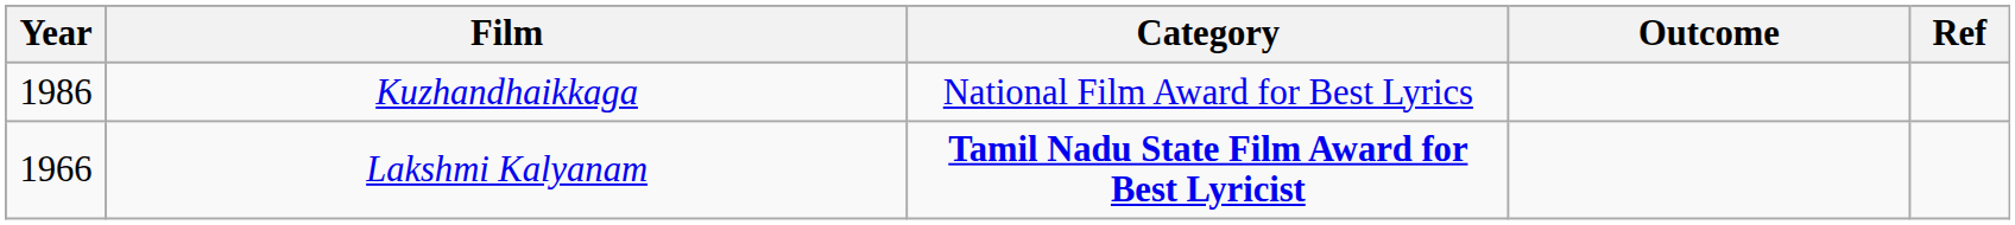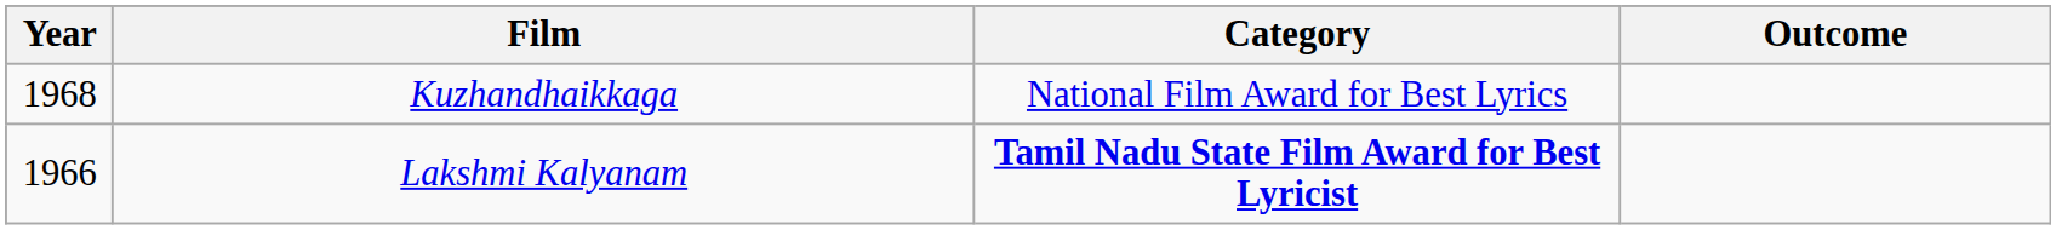- column: Ref
Kuzhandhaikkaga | Year: 1986 -> 1968
